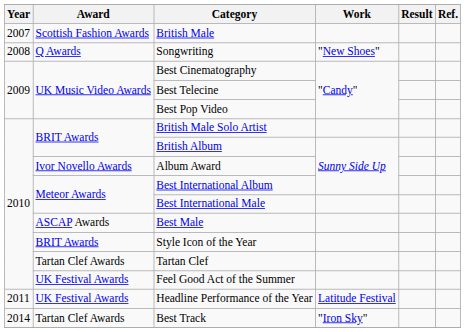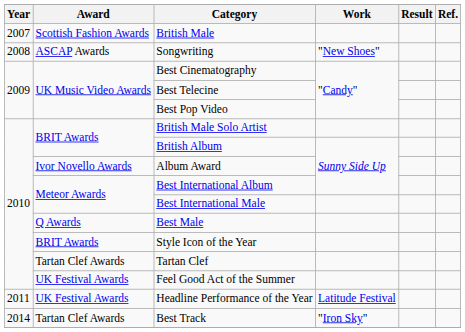Songwriting | Award: Q Awards -> ASCAP Awards
Best Male | Award: ASCAP Awards -> Q Awards
